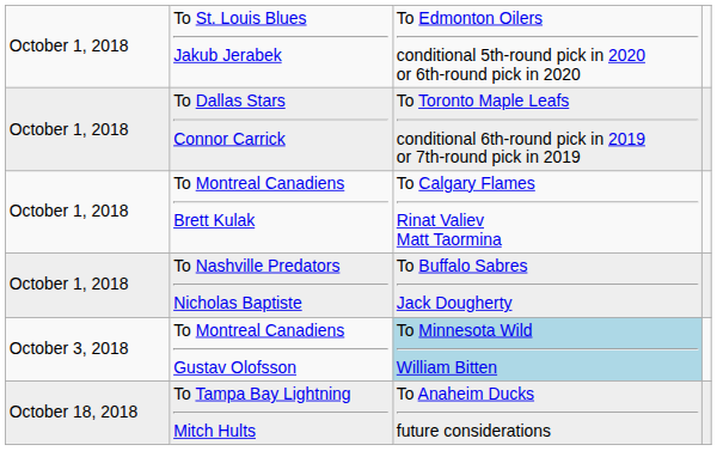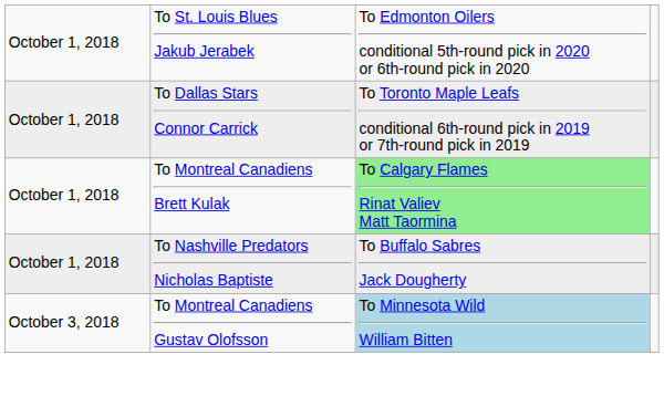To Montreal Canadiens Brett Kulak | column 3: no background -> lightgreen background
- row: October 18, 2018 | To Tampa Bay Lightning Mitch Hults | To Anaheim Ducks future considerations
